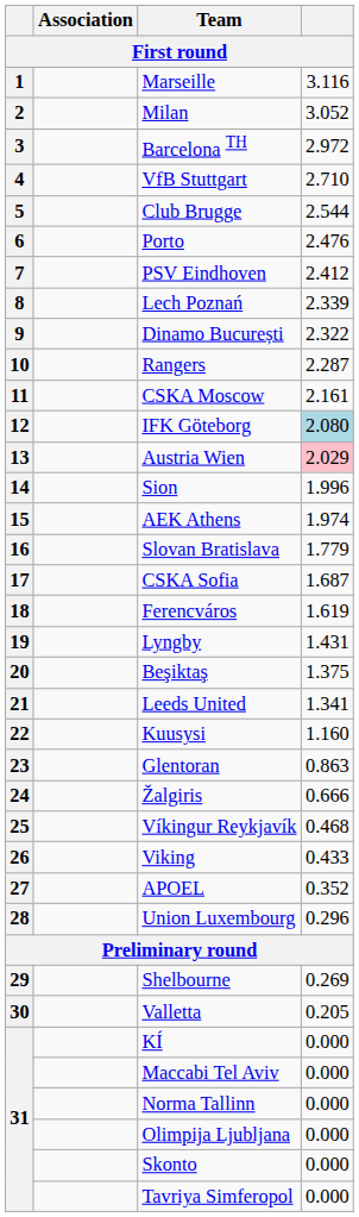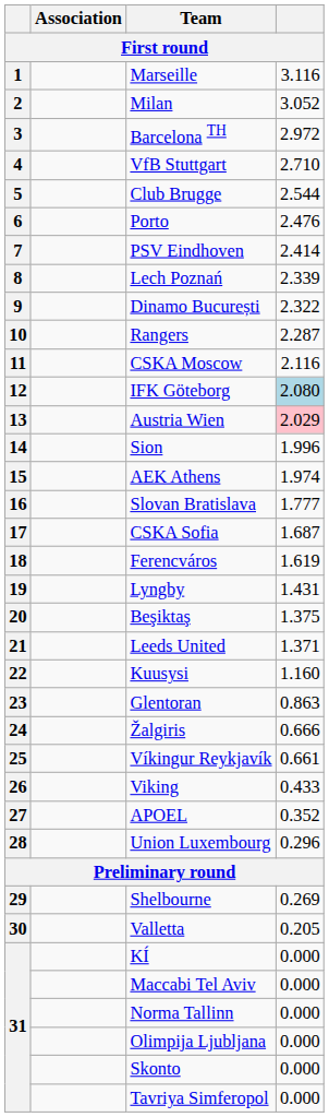PSV Eindhoven | column 4: 2.412 -> 2.414
CSKA Moscow | column 4: 2.161 -> 2.116
Slovan Bratislava | column 4: 1.779 -> 1.777
Leeds United | column 4: 1.341 -> 1.371
Víkingur Reykjavík | column 4: 0.468 -> 0.661
